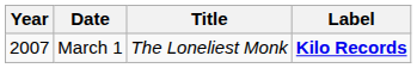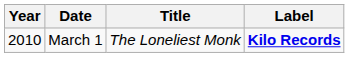March 1 | Year: 2007 -> 2010
